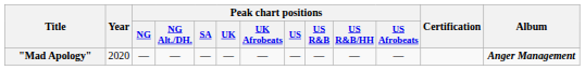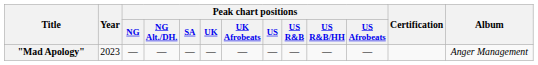"Mad Apology" | Year: 2020 -> 2023
"Mad Apology" | Album: bold -> normal
